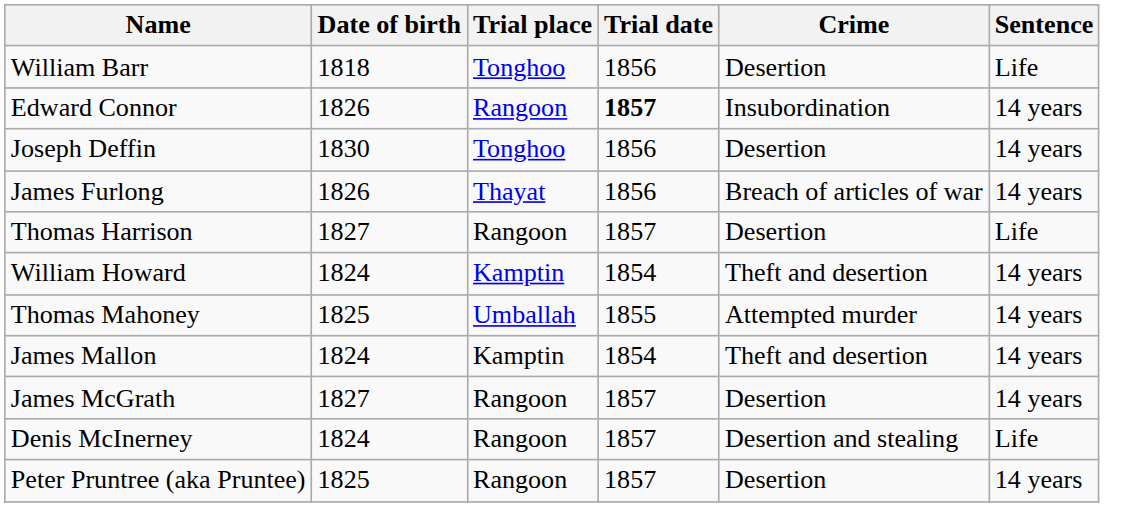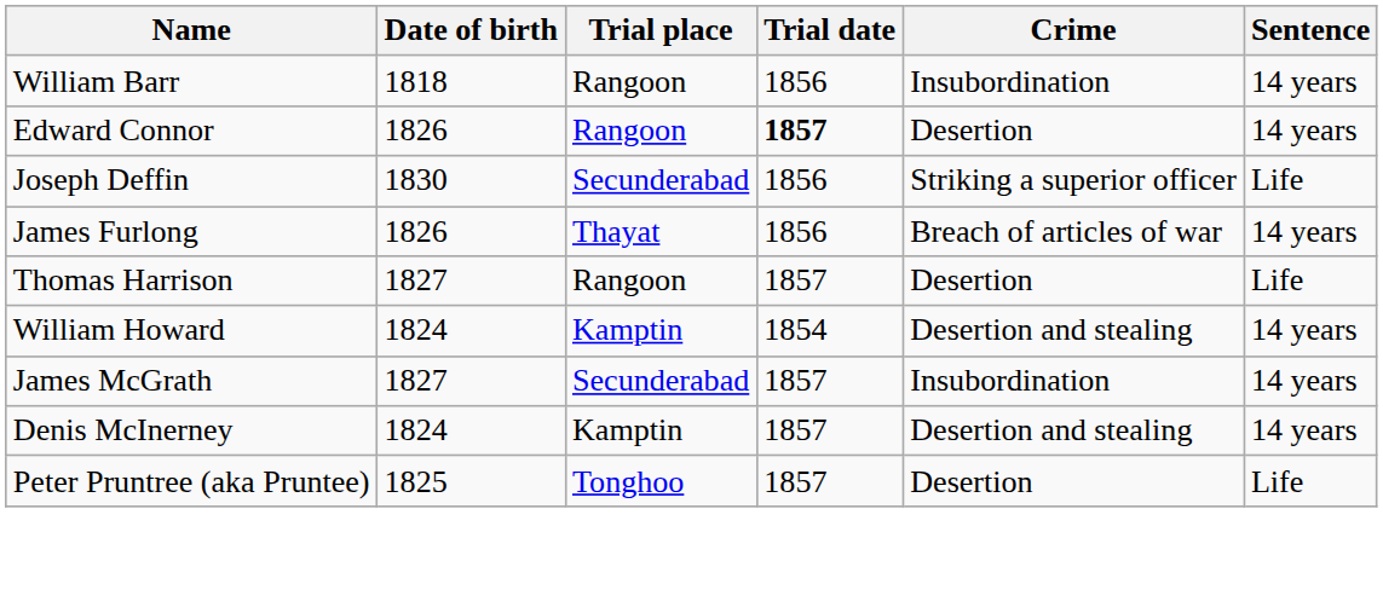William Barr | Trial place: Tonghoo -> Rangoon
William Barr | Crime: Desertion -> Insubordination
William Barr | Sentence: Life -> 14 years
Edward Connor | Crime: Insubordination -> Desertion
Joseph Deffin | Trial place: Tonghoo -> Secunderabad
Joseph Deffin | Crime: Desertion -> Striking a superior officer
Joseph Deffin | Sentence: 14 years -> Life
William Howard | Crime: Theft and desertion -> Desertion and stealing
- row: Thomas Mahoney | 1825 | Umballah | 1855 | Attempted murder | 14 years
- row: James Mallon | 1824 | Kamptin | 1854 | Theft and desertion | 14 years
James McGrath | Trial place: Rangoon -> Secunderabad
James McGrath | Crime: Desertion -> Insubordination
Denis McInerney | Trial place: Rangoon -> Kamptin
Denis McInerney | Sentence: Life -> 14 years
Peter Pruntree (aka Pruntee) | Trial place: Rangoon -> Tonghoo
Peter Pruntree (aka Pruntee) | Sentence: 14 years -> Life
